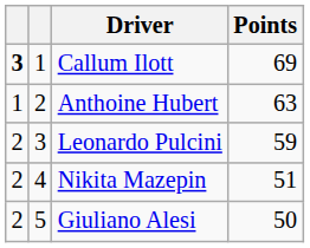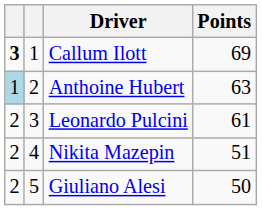Anthoine Hubert | column 1: no background -> lightblue background
Leonardo Pulcini | Points: 59 -> 61
